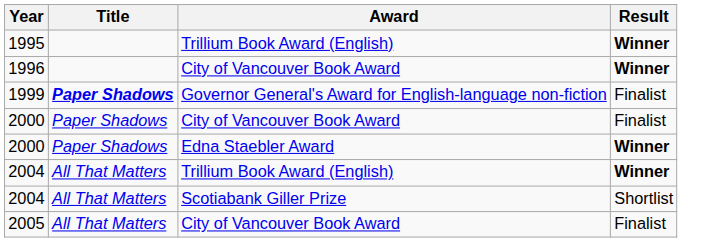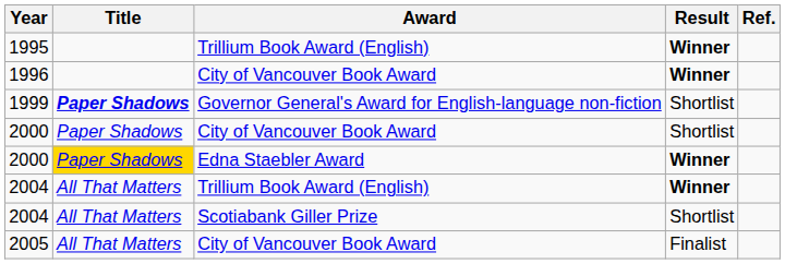+ column: Ref.
1999 | Result: Finalist -> Shortlist
2000 / City of Vancouver Book Award | Result: Finalist -> Shortlist
2000 / Edna Staebler Award | Title: no background -> gold background
